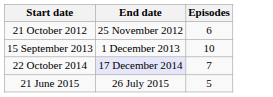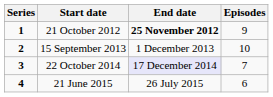+ column: Series | 1 | 2 | 3 | 4
21 October 2012 | End date: normal -> bold
21 October 2012 | Episodes: 6 -> 9
21 June 2015 | Episodes: 5 -> 6
